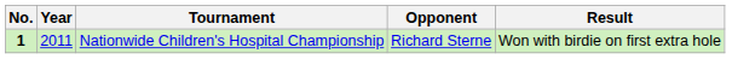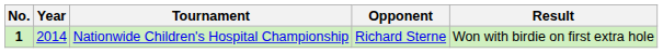Nationwide Children's Hospital Championship | Year: 2011 -> 2014
